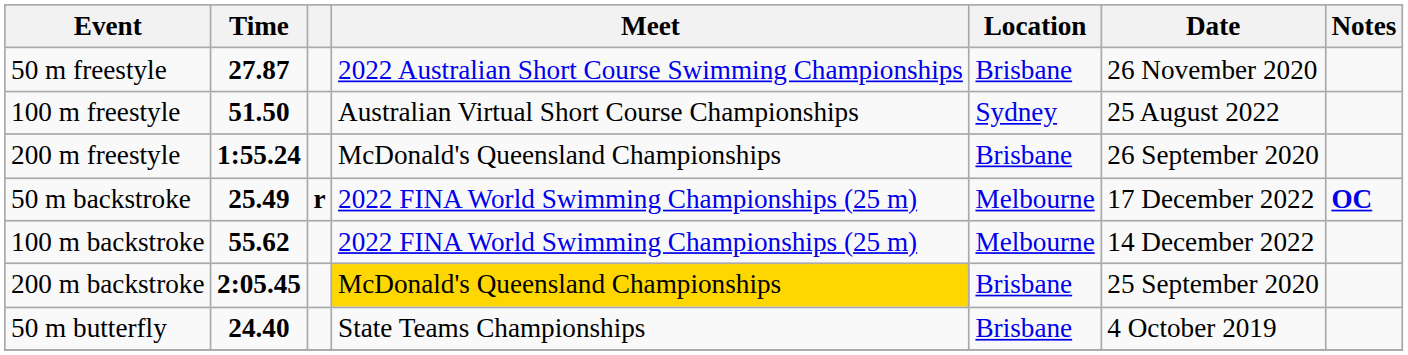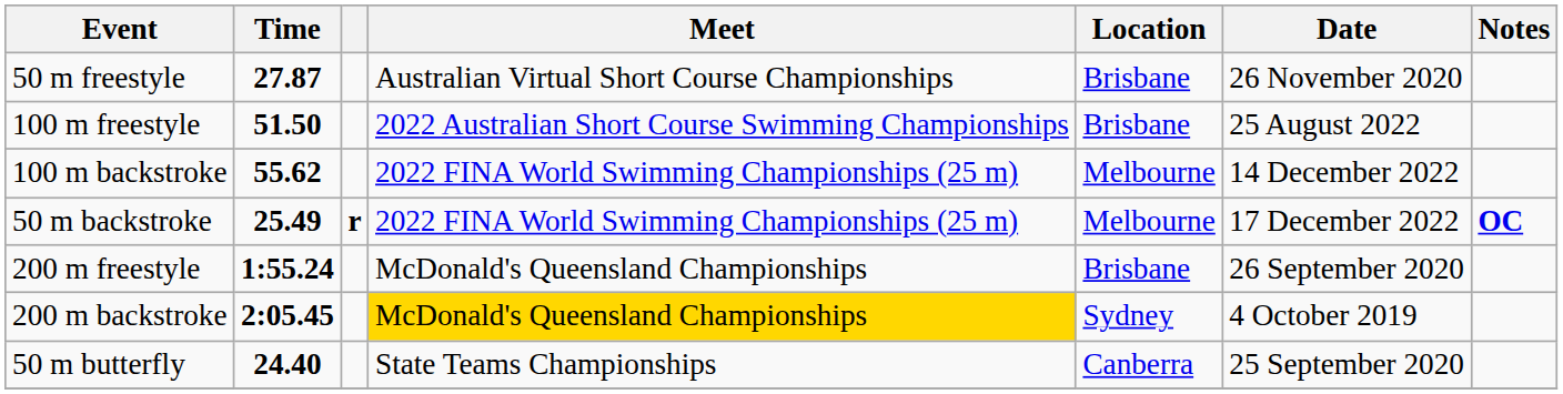50 m freestyle | Meet: 2022 Australian Short Course Swimming Championships -> Australian Virtual Short Course Championships
100 m freestyle | Meet: Australian Virtual Short Course Championships -> 2022 Australian Short Course Swimming Championships
100 m freestyle | Location: Sydney -> Brisbane
rows swapped: 200 m freestyle <-> 100 m backstroke
200 m backstroke | Location: Brisbane -> Sydney
200 m backstroke | Date: 25 September 2020 -> 4 October 2019
50 m butterfly | Location: Brisbane -> Canberra
50 m butterfly | Date: 4 October 2019 -> 25 September 2020
